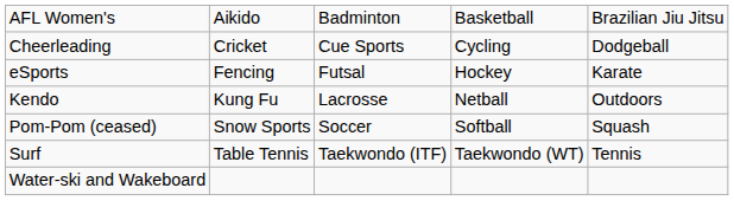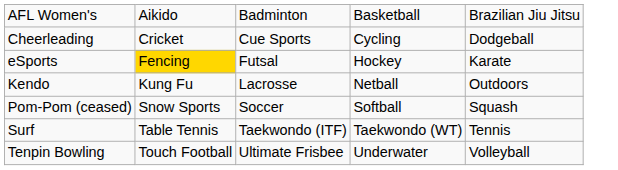eSports | column 2: no background -> gold background
+ row: Tenpin Bowling | Touch Football | Ultimate Frisbee | Underwater | Volleyball
- row: Water-ski and Wakeboard
